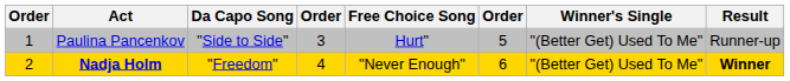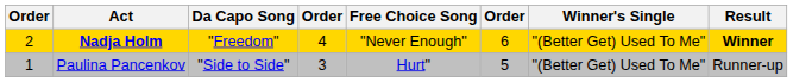rows swapped: Paulina Pancenkov <-> Nadja Holm
